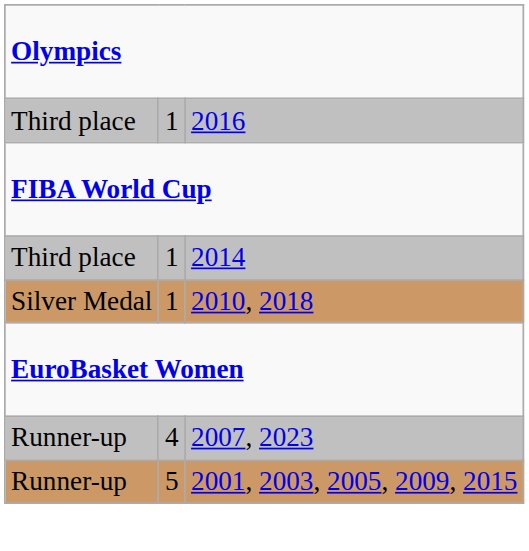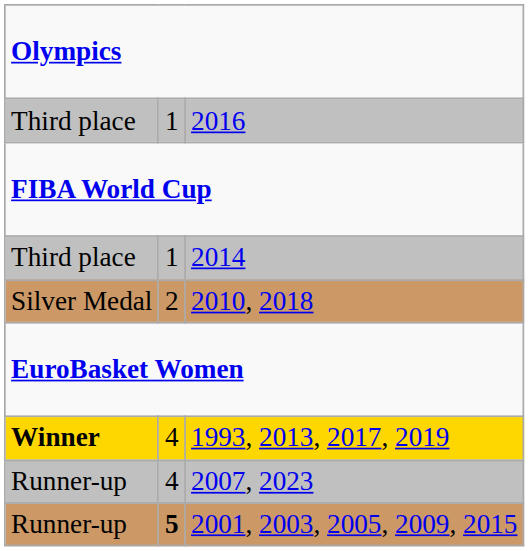2010, 2018 | column 2: 1 -> 2
+ row: Winner | 4 | 1993, 2013, 2017, 2019
2001, 2003, 2005, 2009, 2015 | column 2: normal -> bold
